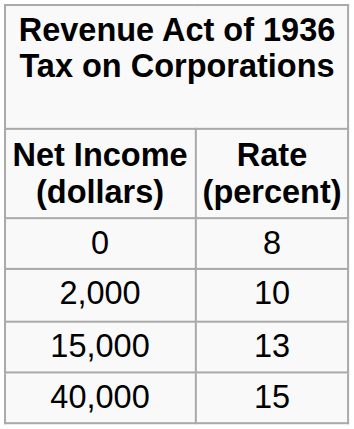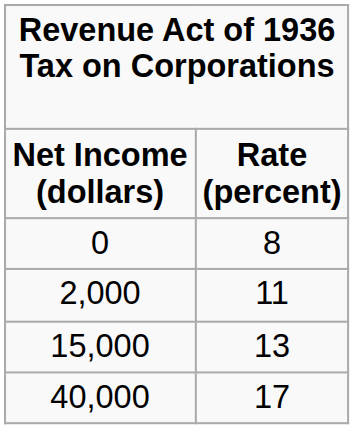2,000 | column 2: 10 -> 11
40,000 | column 2: 15 -> 17
